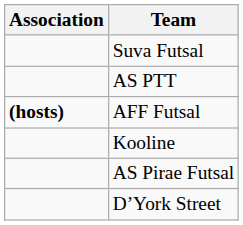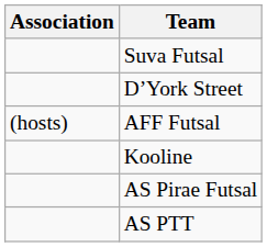rows swapped: AS PTT <-> D’York Street
AFF Futsal | Association: bold -> normal
